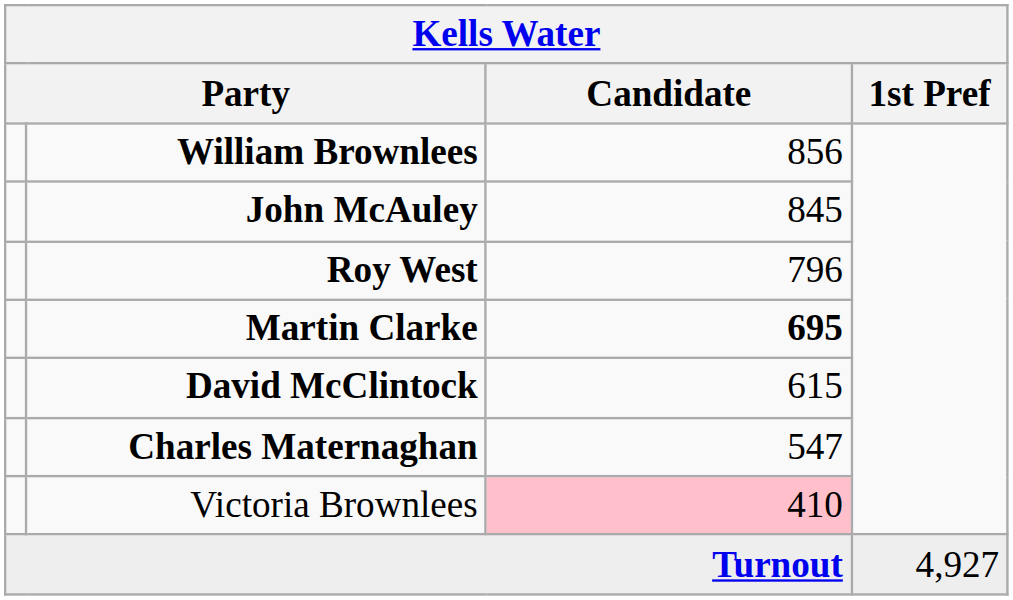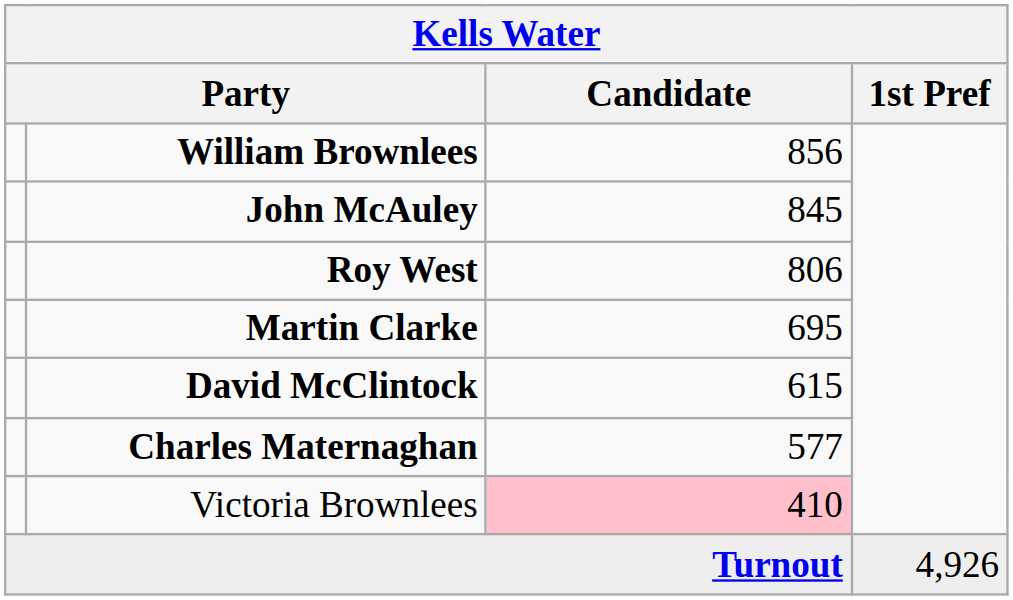Roy West | Candidate: 796 -> 806
Martin Clarke | Candidate: bold -> normal
Charles Maternaghan | Candidate: 547 -> 577
Turnout | 1st Pref: 4,927 -> 4,926
